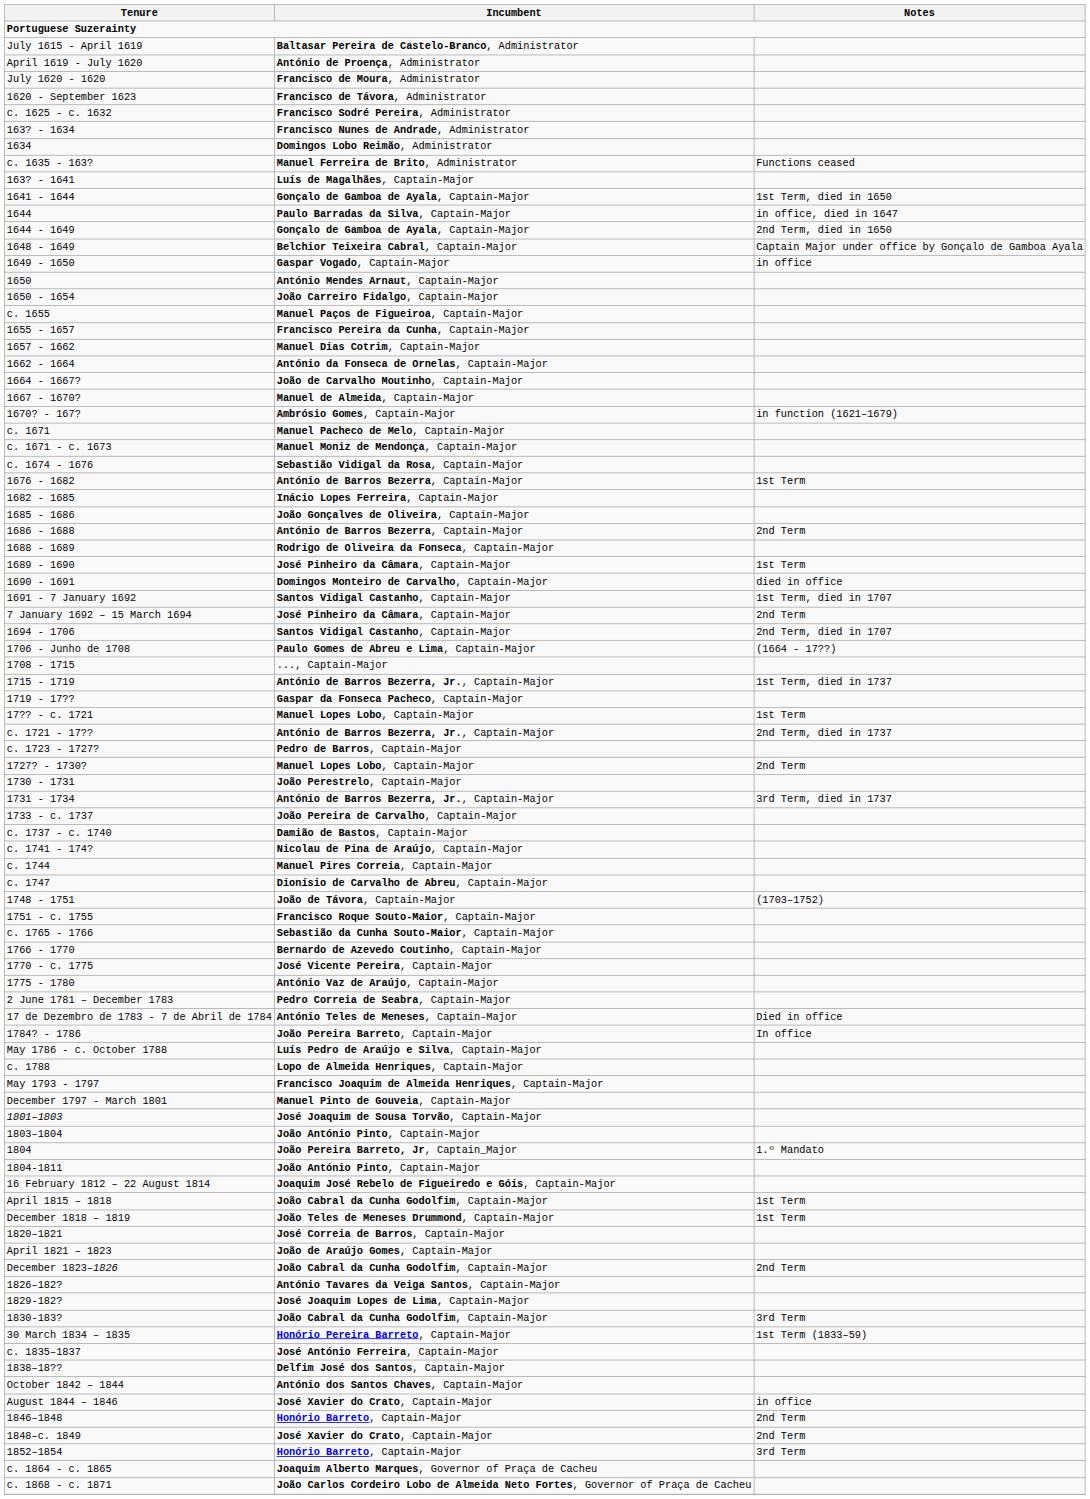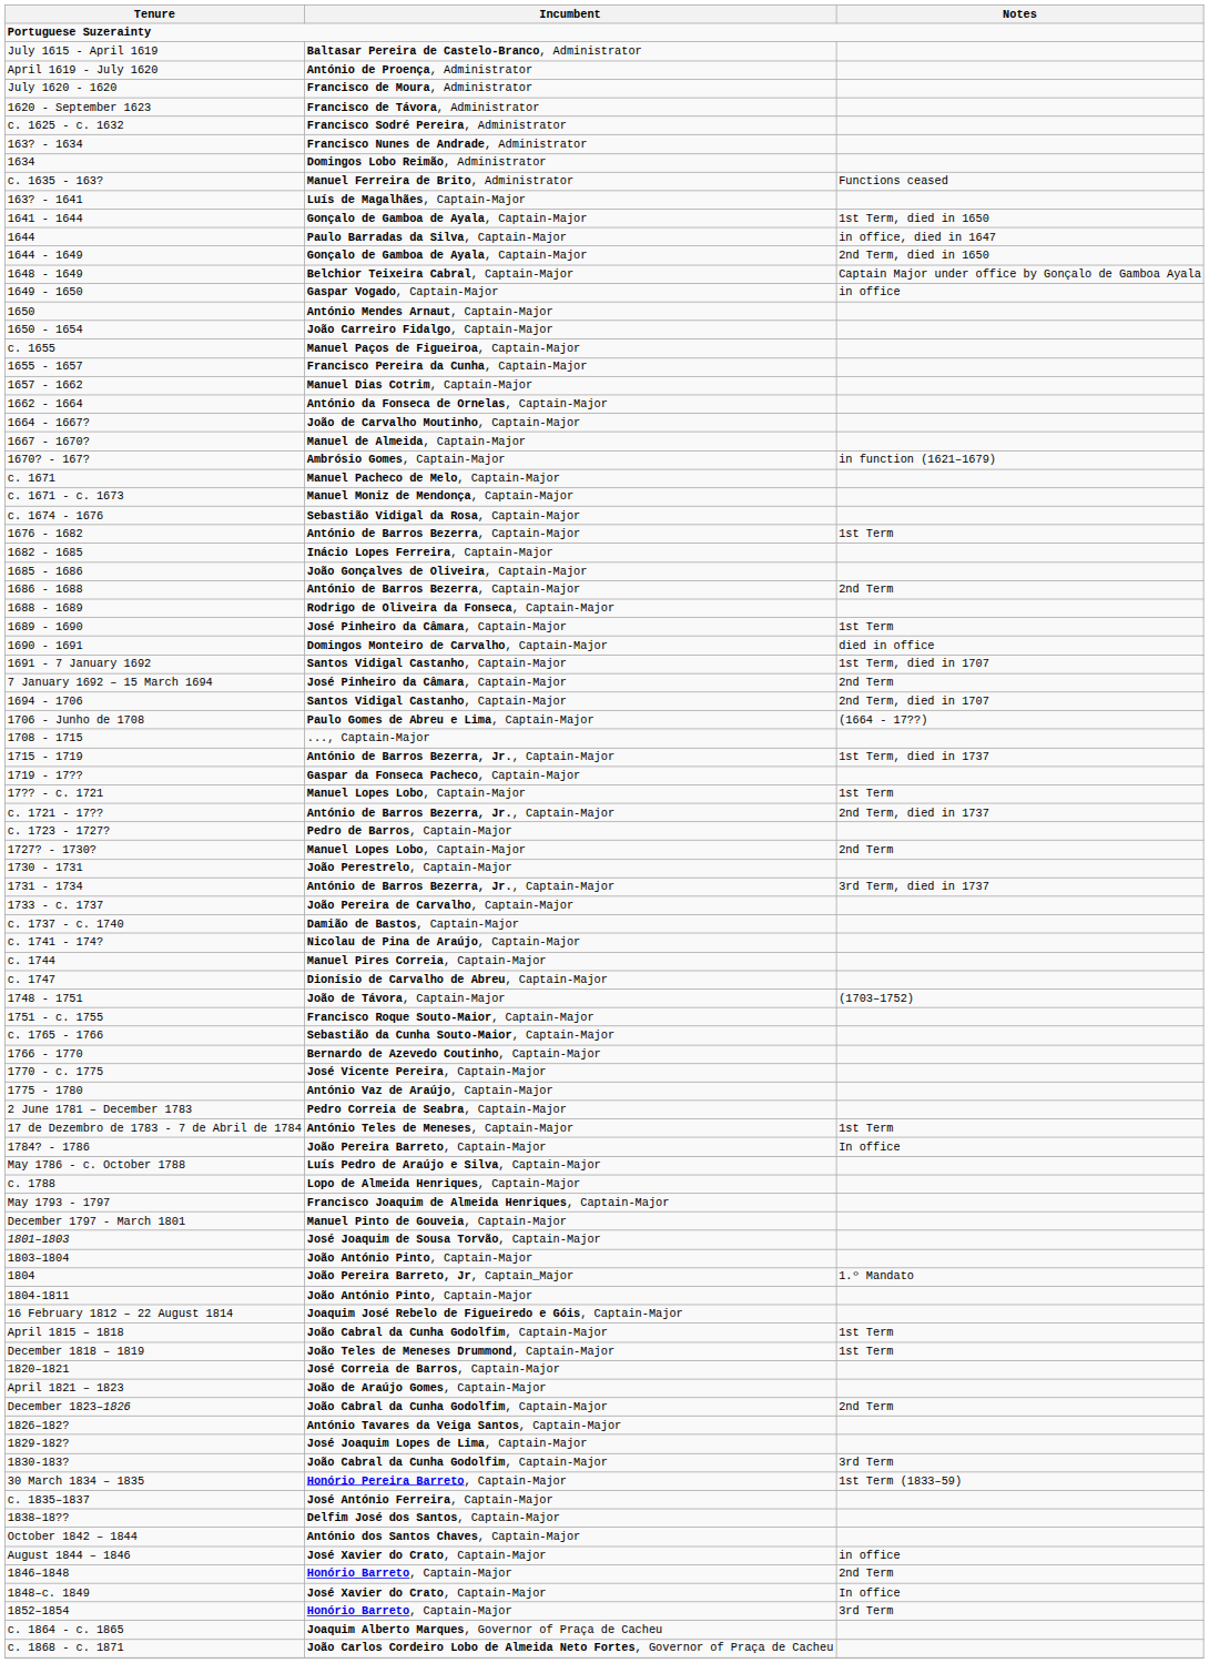17 de Dezembro de 1783 - 7 de Abril de 1784 | Notes: Died in office -> 1st Term
1848–c. 1849 | Notes: 2nd Term -> In office
